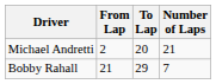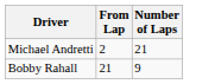- column: To Lap | 20 | 29
Bobby Rahall | Number of Laps: 7 -> 9
